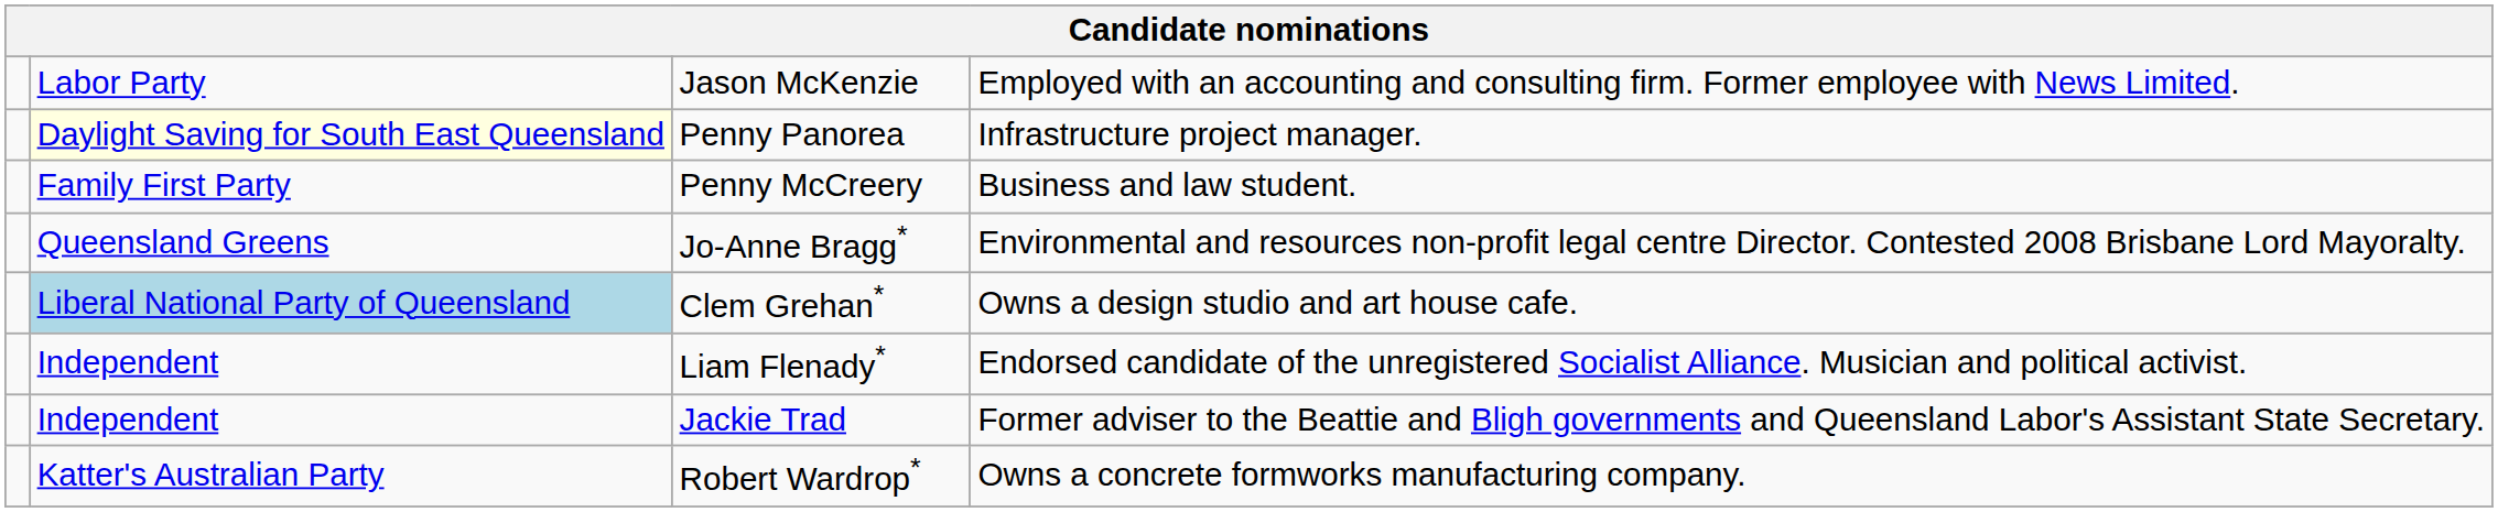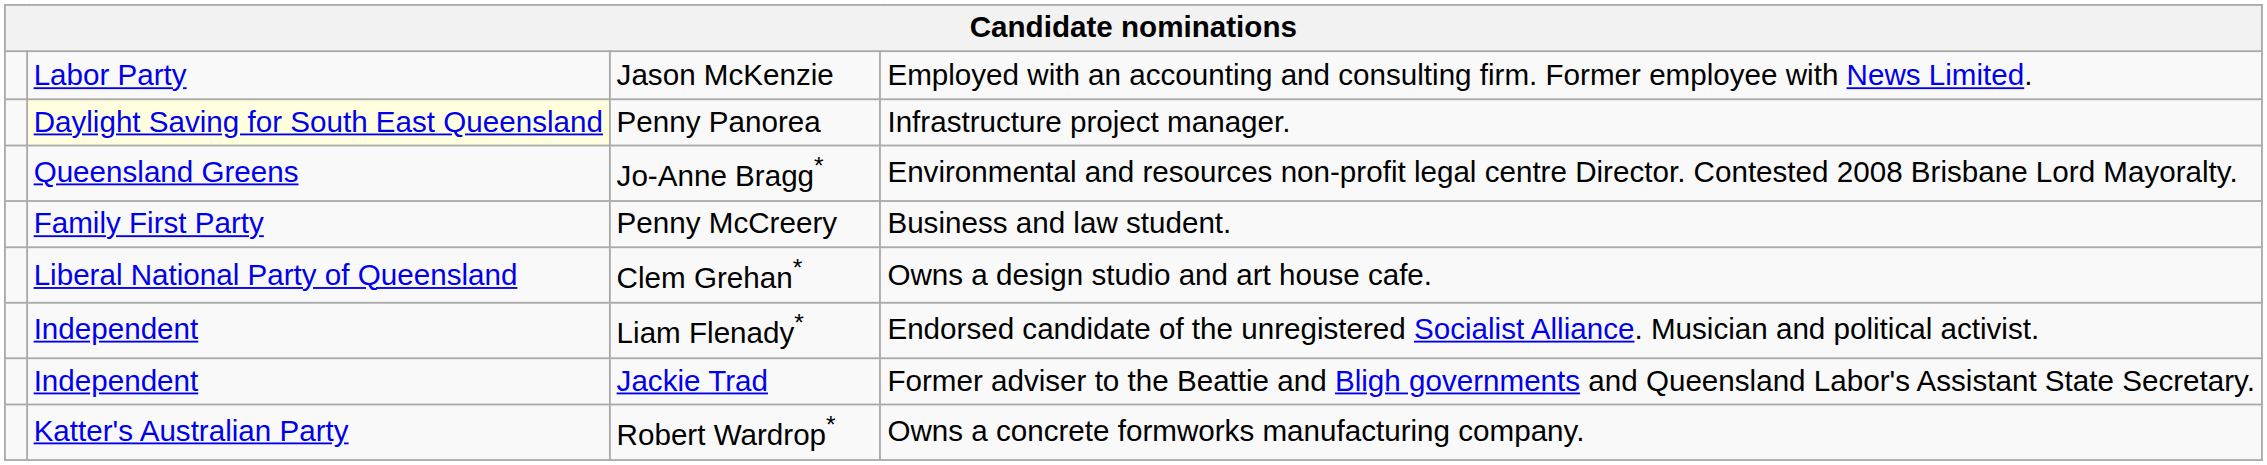rows swapped: Penny McCreery <-> Jo-Anne Bragg*
Clem Grehan* | column 2: lightblue background -> no background
